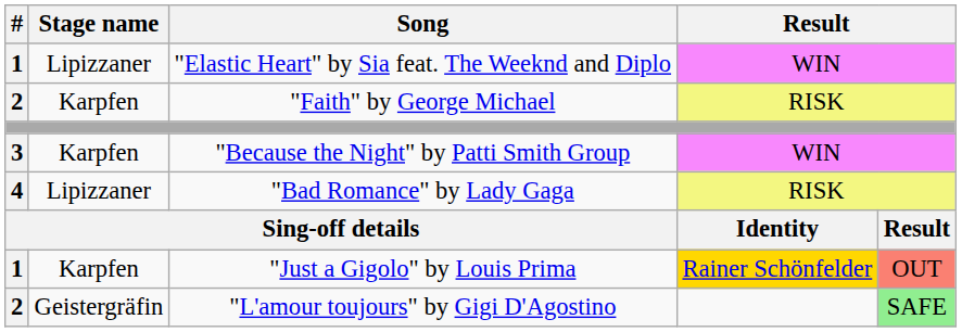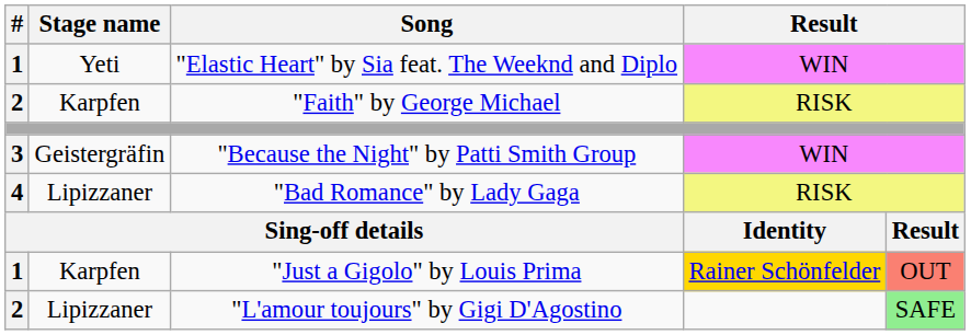"Elastic Heart" by Sia feat. The Weeknd and Diplo | Stage name: Lipizzaner -> Yeti
"Because the Night" by Patti Smith Group | Stage name: Karpfen -> Geistergräfin
"L'amour toujours" by Gigi D'Agostino | Stage name: Geistergräfin -> Lipizzaner
